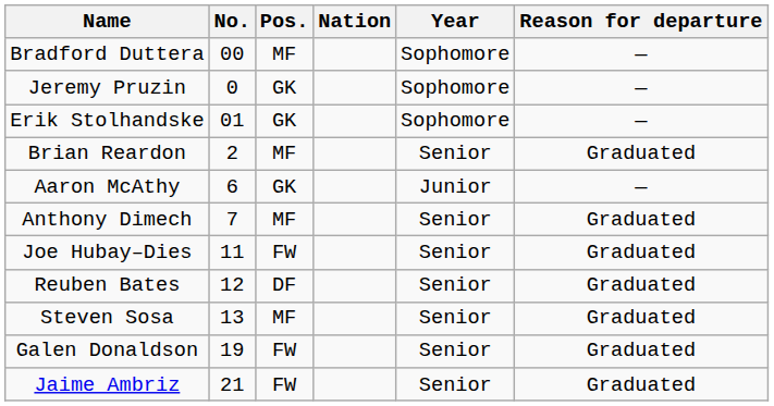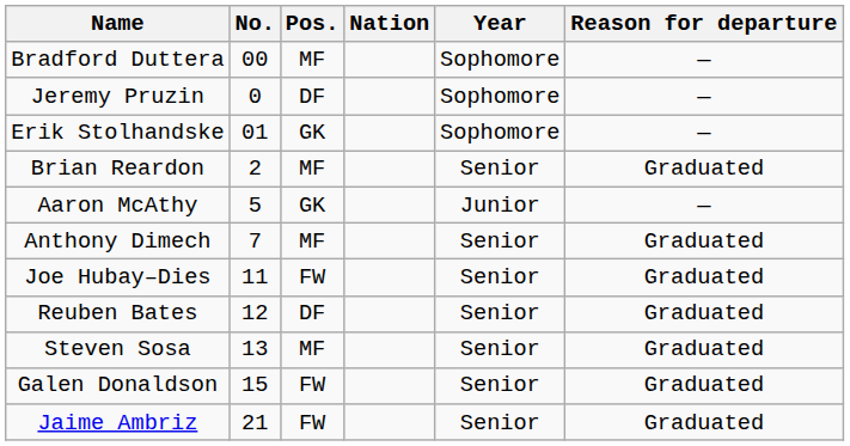Jeremy Pruzin | Pos.: GK -> DF
Aaron McAthy | No.: 6 -> 5
Galen Donaldson | No.: 19 -> 15
